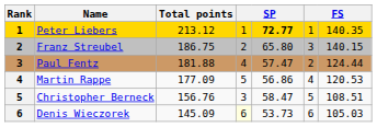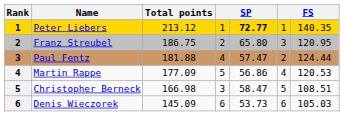Franz Streubel | column 7: 140.15 -> 120.95
Christopher Berneck | Total points: 156.76 -> 166.98
Denis Wieczorek | column 4: lightyellow background -> no background
